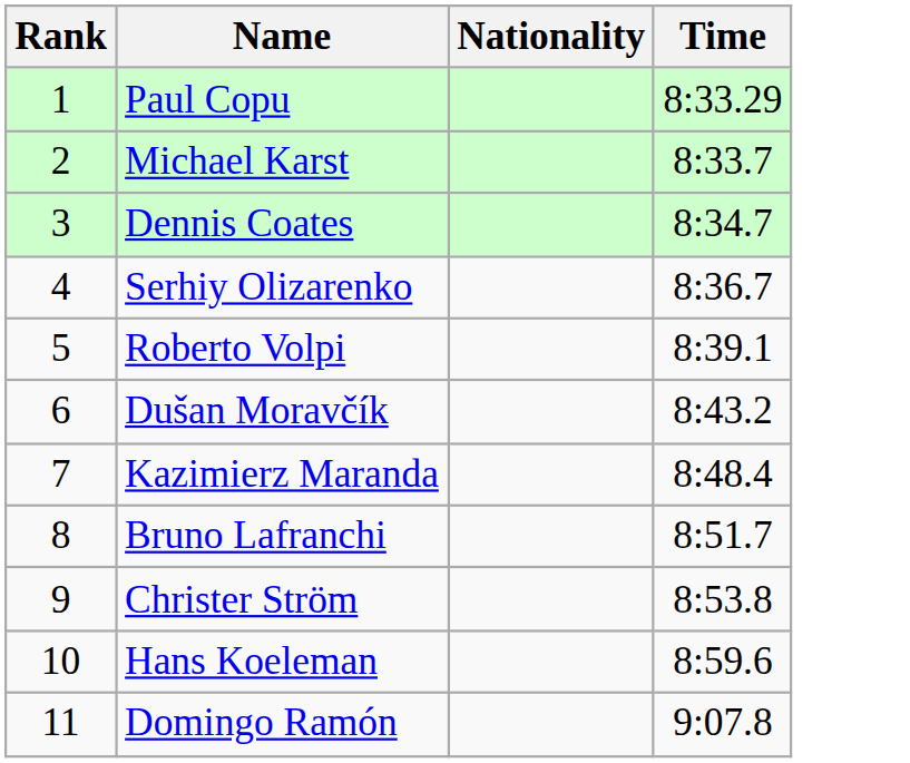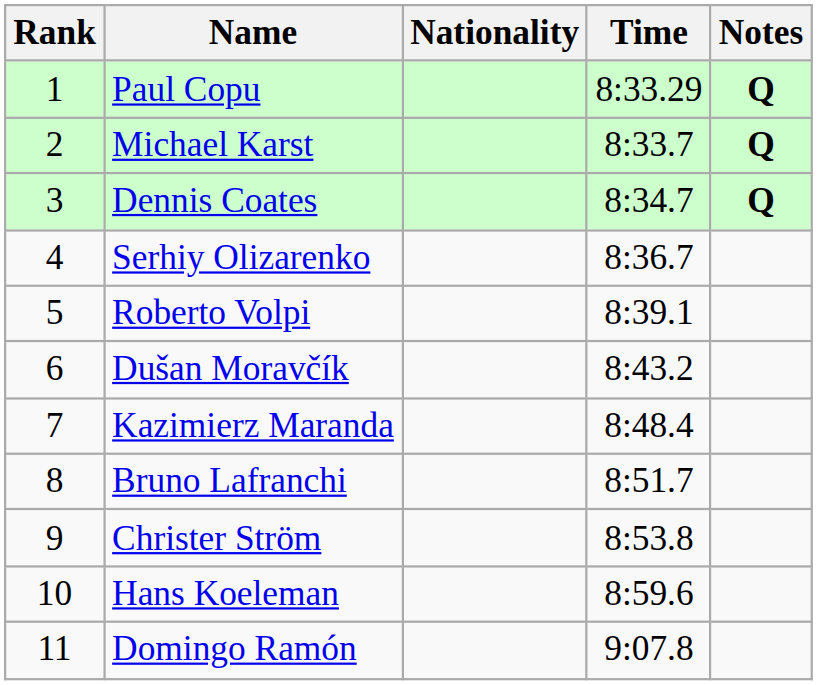+ column: Notes | Q | Q | Q
